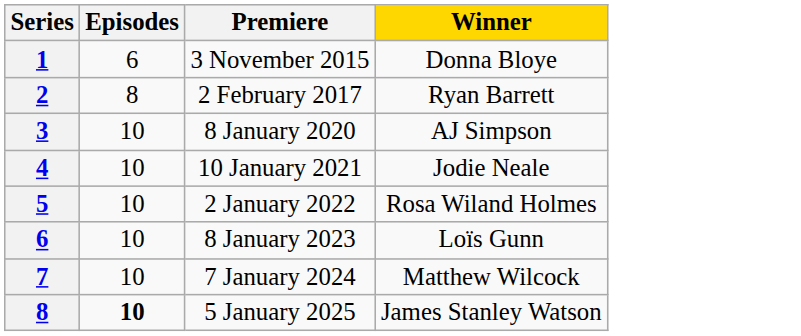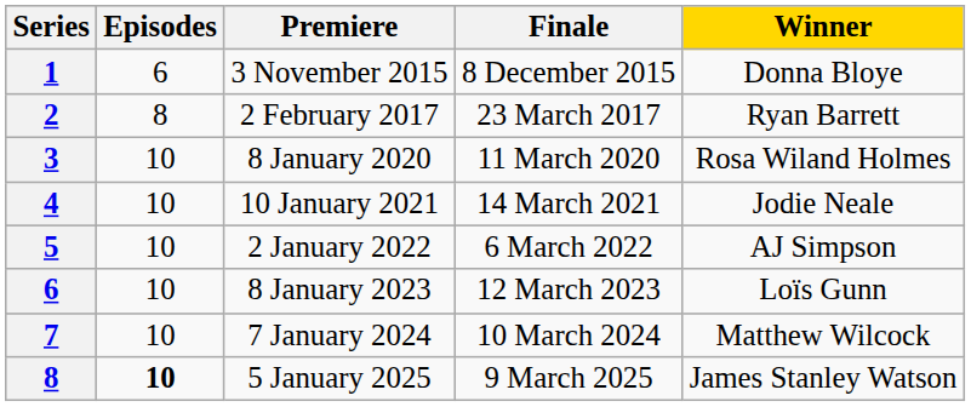+ column: Finale | 8 December 2015 | 23 March 2017 | 11 March 2020 | 14 March 2021 | 6 March 2022 | 12 March 2023 | 10 March 2024 | 9 March 2025
8 January 2020 | Winner: AJ Simpson -> Rosa Wiland Holmes
2 January 2022 | Winner: Rosa Wiland Holmes -> AJ Simpson
